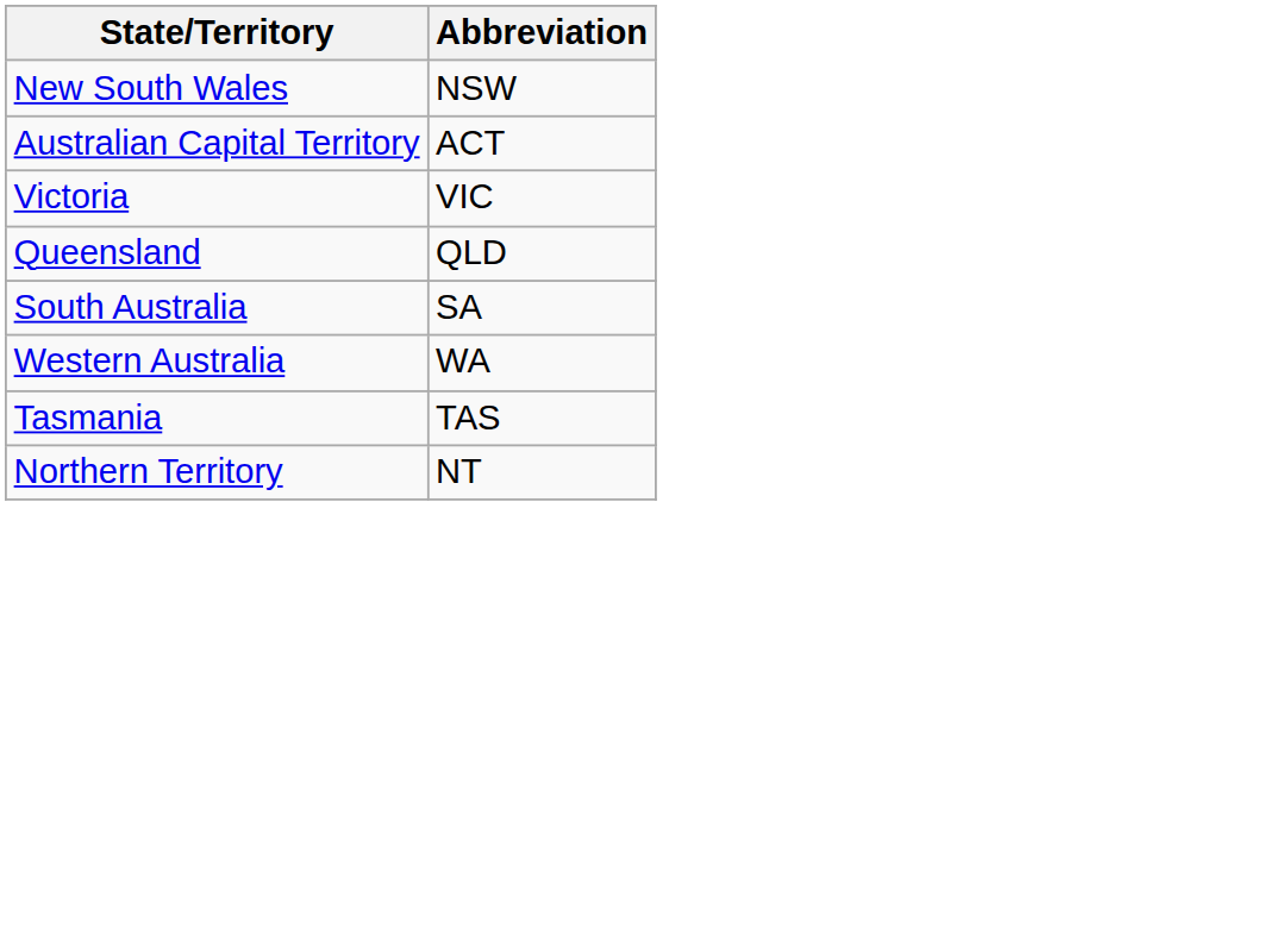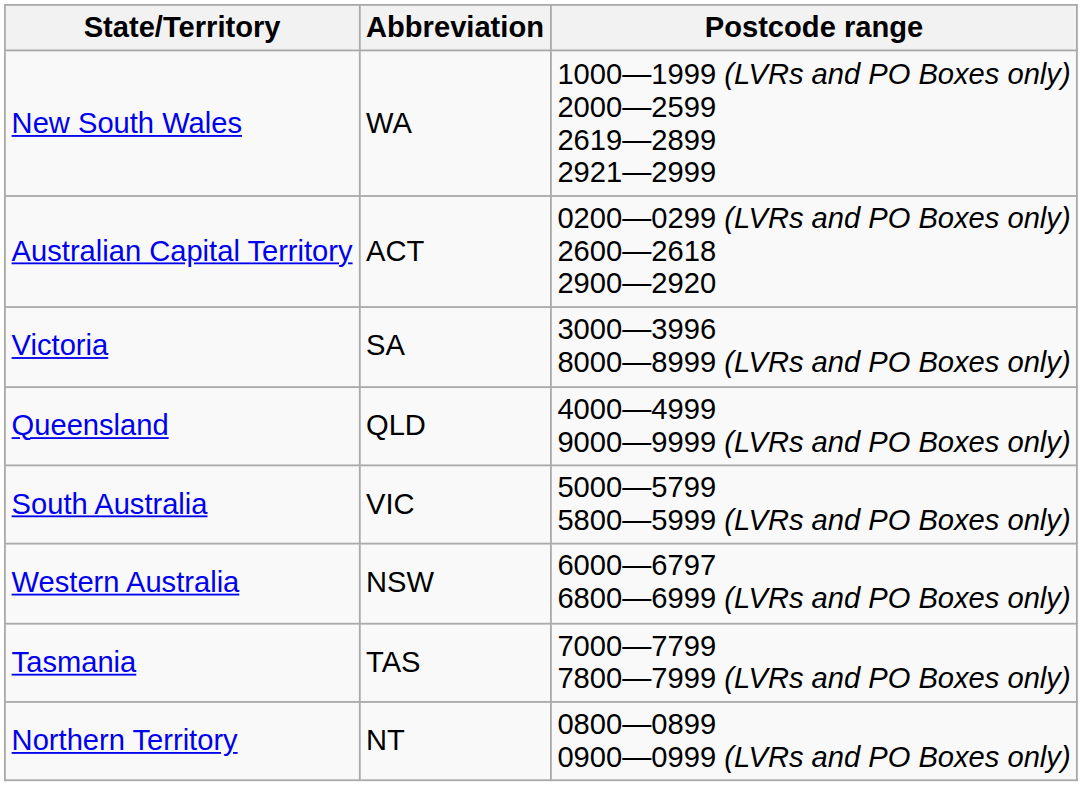+ column: Postcode range | 1000—1999 (LVRs and PO Boxes only) 2000—2599 2619—2899 2921—2999 | 0200—0299 (LVRs and PO Boxes only) 2600—2618 2900—2920 | 3000—3996 8000—8999 (LVRs and PO Boxes only) | 4000—4999 9000—9999 (LVRs and PO Boxes only) | 5000—5799 5800—5999 (LVRs and PO Boxes only) | 6000—6797 6800—6999 (LVRs and PO Boxes only) | 7000—7799 7800—7999 (LVRs and PO Boxes only) | 0800—0899 0900—0999 (LVRs and PO Boxes only)
New South Wales | Abbreviation: NSW -> WA
Victoria | Abbreviation: VIC -> SA
South Australia | Abbreviation: SA -> VIC
Western Australia | Abbreviation: WA -> NSW
